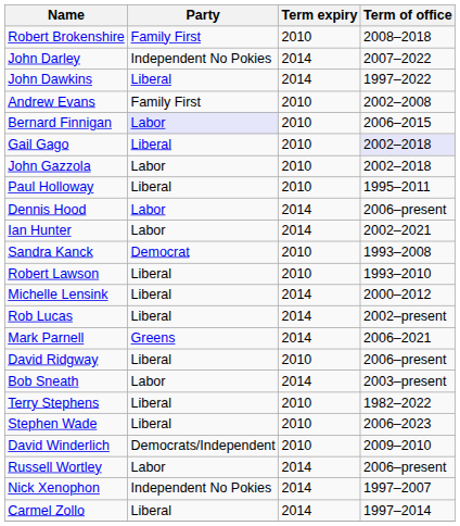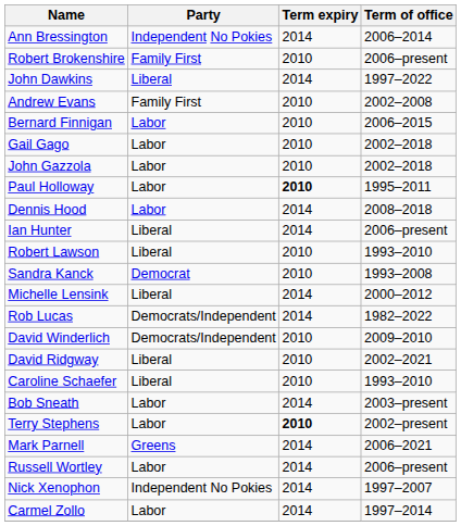+ row: Ann Bressington | Independent No Pokies | 2014 | 2006–2014
Robert Brokenshire | Term of office: 2008–2018 -> 2006–present
- row: John Darley | Independent No Pokies | 2014 | 2007–2022
Bernard Finnigan | Party: lavender background -> no background
Gail Gago | Party: Liberal -> Labor
Gail Gago | Term of office: lavender background -> no background
Paul Holloway | Party: Liberal -> Labor
Paul Holloway | Term expiry: normal -> bold
Dennis Hood | Term of office: 2006–present -> 2008–2018
Ian Hunter | Party: Labor -> Liberal
Ian Hunter | Term of office: 2002–2021 -> 2006–present
rows swapped: Sandra Kanck <-> Robert Lawson
Rob Lucas | Party: Liberal -> Democrats/Independent
Rob Lucas | Term of office: 2002–present -> 1982–2022
rows swapped: Mark Parnell <-> David Winderlich
David Ridgway | Term of office: 2006–present -> 2002–2021
+ row: Caroline Schaefer | Liberal | 2010 | 1993–2010
Terry Stephens | Party: Liberal -> Labor
Terry Stephens | Term expiry: normal -> bold
Terry Stephens | Term of office: 1982–2022 -> 2002–present
- row: Stephen Wade | Liberal | 2010 | 2006–2023
Carmel Zollo | Party: Liberal -> Labor
